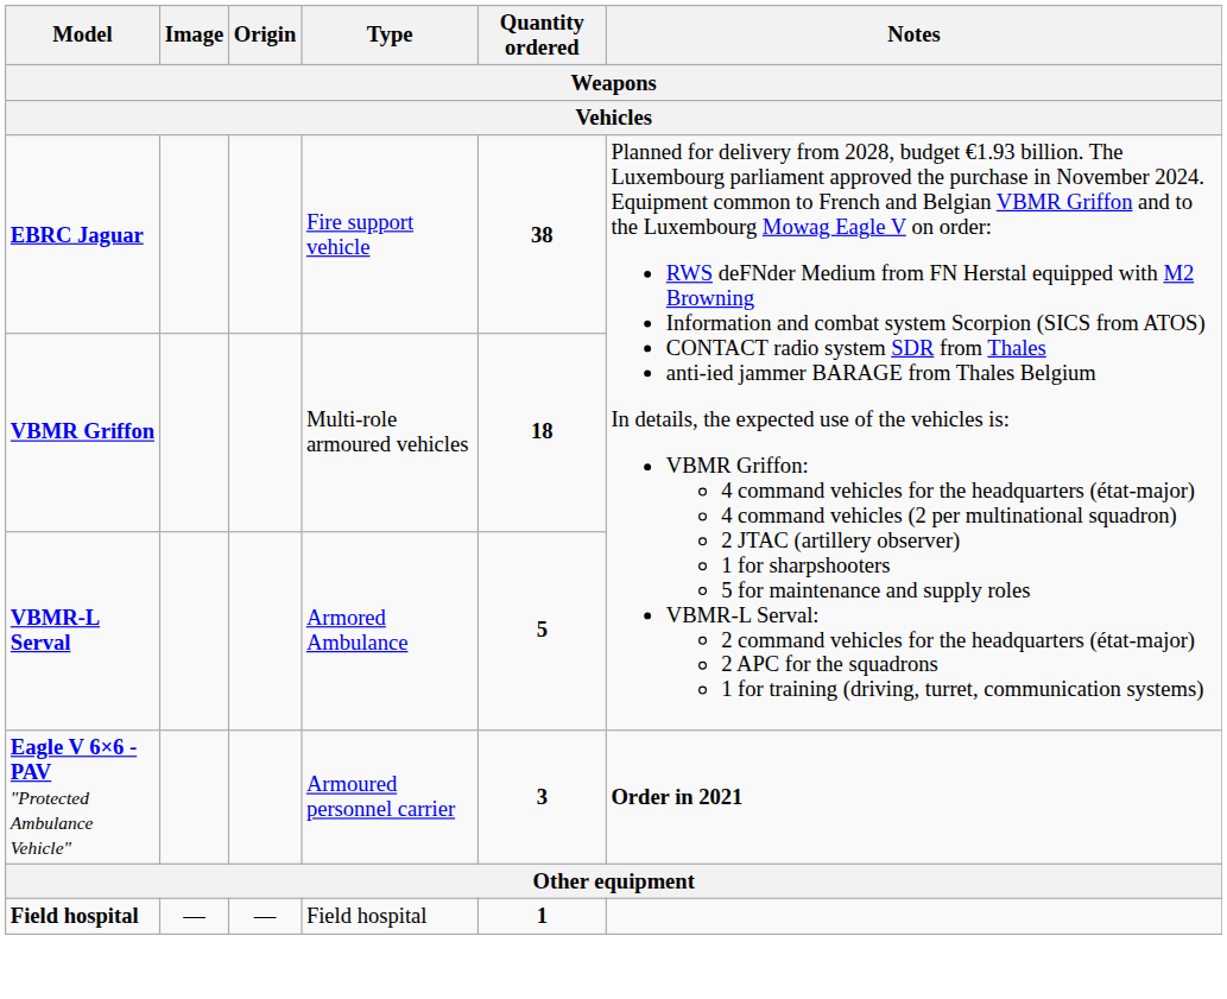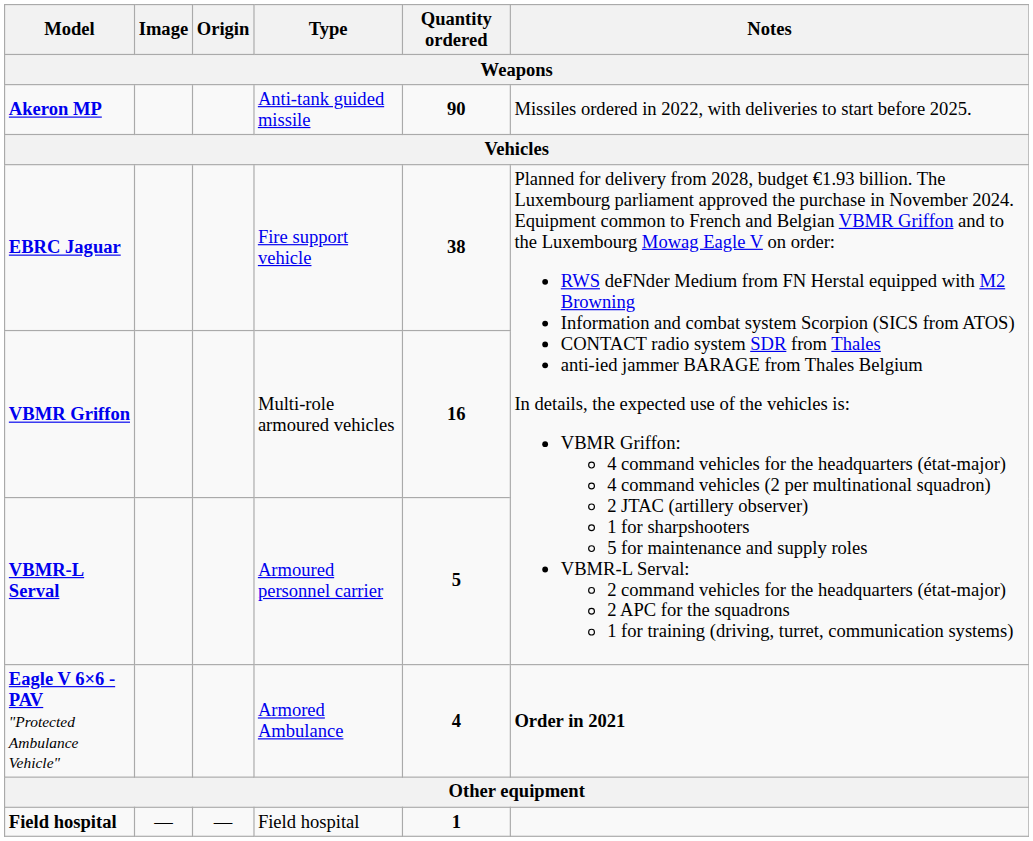+ row: Akeron MP | Anti-tank guided missile | 90 | Missiles ordered in 2022, with deliveries to start before 2025.
VBMR Griffon | Quantity ordered: 18 -> 16
VBMR-L Serval | Type: Armored Ambulance -> Armoured personnel carrier
Eagle V 6×6 - PAV "Protected Ambulance Vehicle" | Type: Armoured personnel carrier -> Armored Ambulance
Eagle V 6×6 - PAV "Protected Ambulance Vehicle" | Quantity ordered: 3 -> 4
